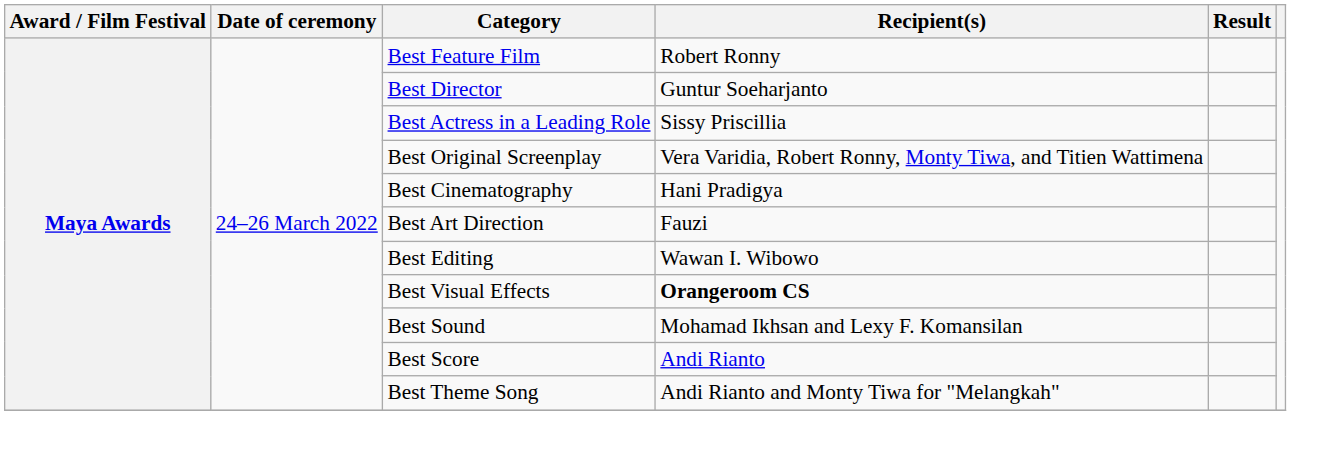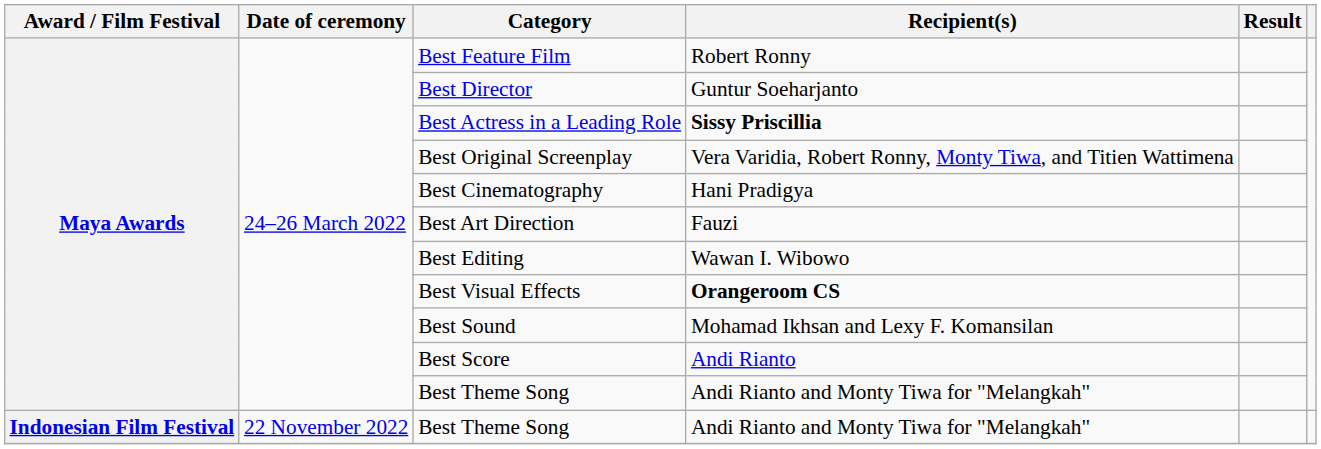Best Actress in a Leading Role | Recipient(s): normal -> bold
+ row: Indonesian Film Festival | 22 November 2022 | Best Theme Song | Andi Rianto and Monty Tiwa for "Melangkah"
